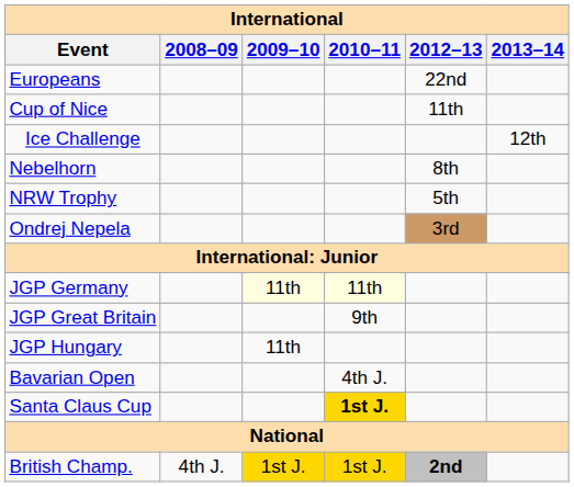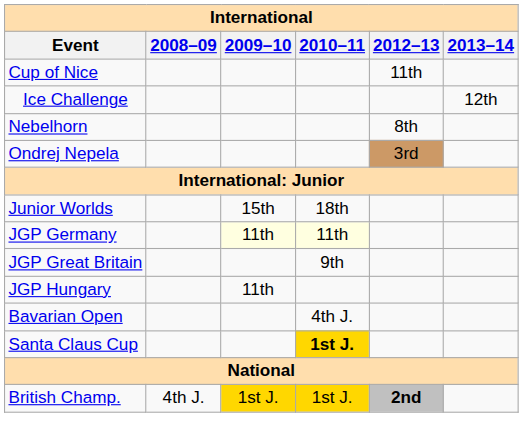- row: Europeans | 22nd
- row: NRW Trophy | 5th
+ row: Junior Worlds | 15th | 18th
